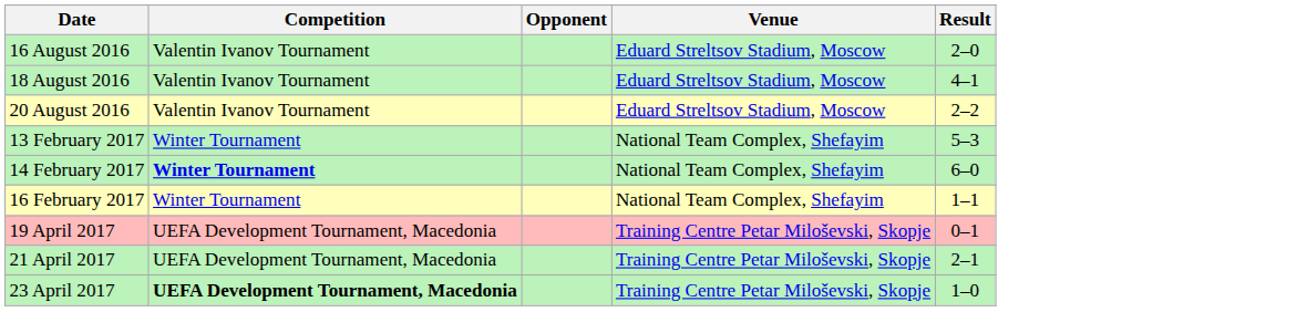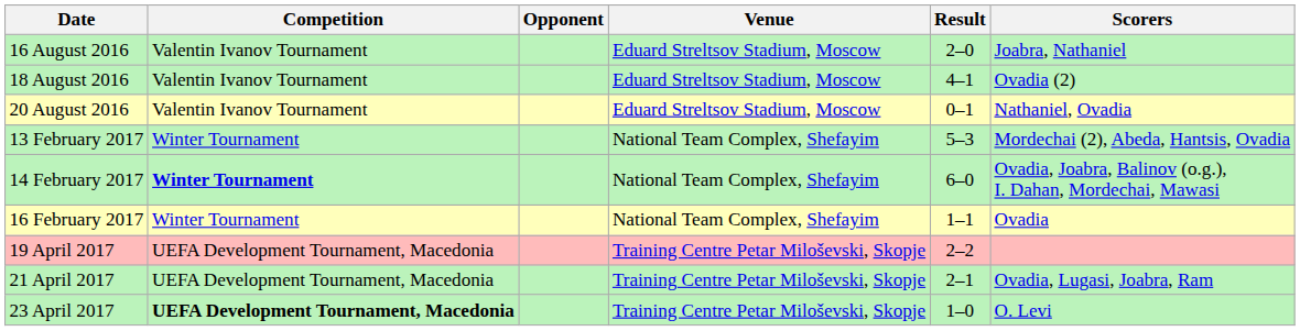+ column: Scorers | Joabra, Nathaniel | Ovadia (2) | Nathaniel, Ovadia | Mordechai (2), Abeda, Hantsis, Ovadia | Ovadia, Joabra, Balinov (o.g.), I. Dahan, Mordechai, Mawasi | Ovadia | Ovadia, Lugasi, Joabra, Ram | O. Levi
20 August 2016 | Result: 2–2 -> 0–1
19 April 2017 | Result: 0–1 -> 2–2
